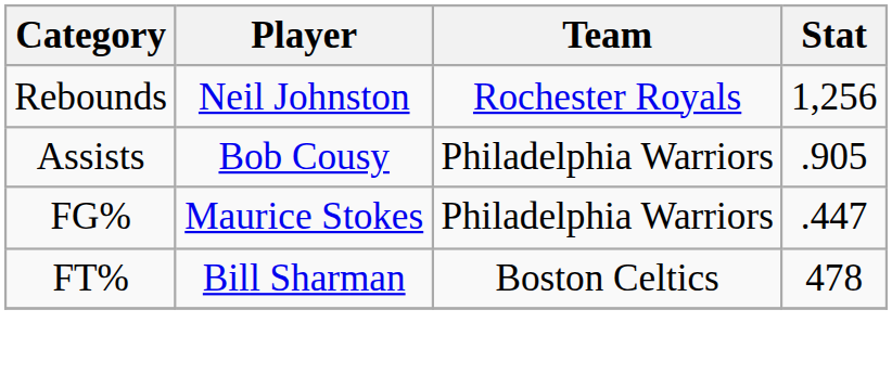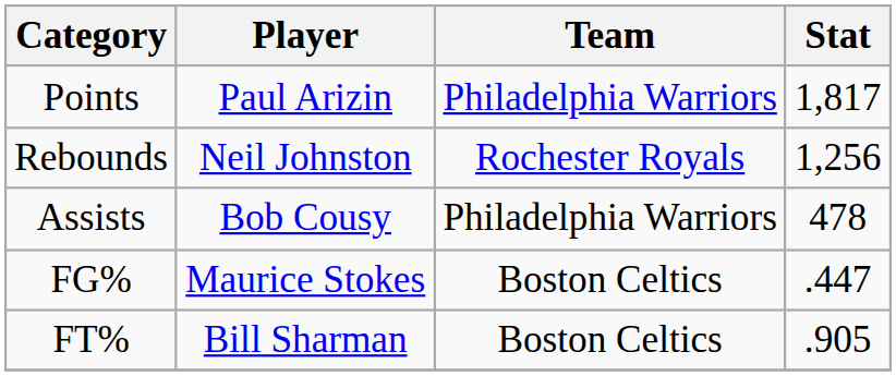+ row: Points | Paul Arizin | Philadelphia Warriors | 1,817
Assists | Stat: .905 -> 478
FG% | Team: Philadelphia Warriors -> Boston Celtics
FT% | Stat: 478 -> .905
